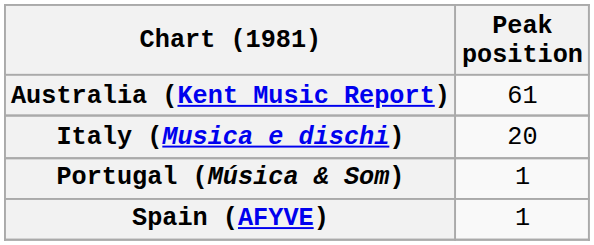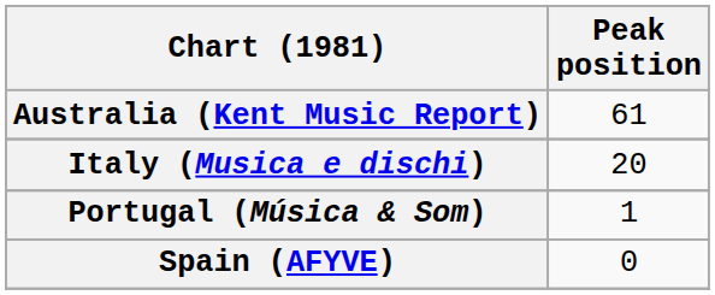Spain (AFYVE) | Peak position: 1 -> 0
